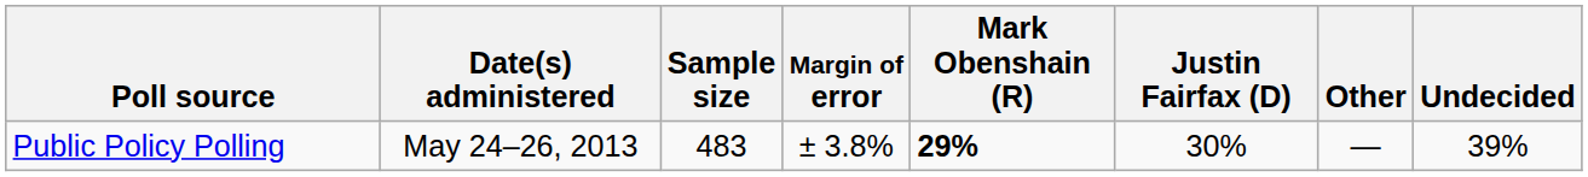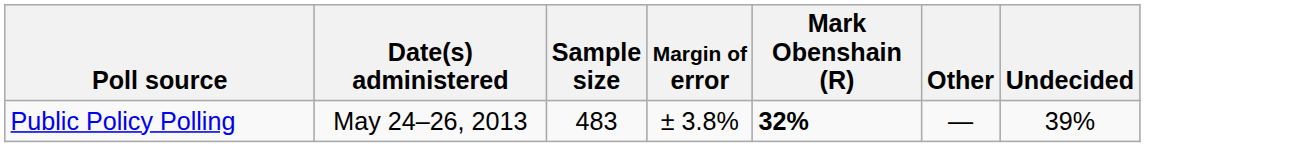- column: Justin Fairfax (D) | 30%
Public Policy Polling | Mark Obenshain (R): 29% -> 32%
